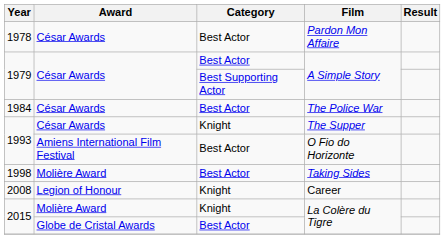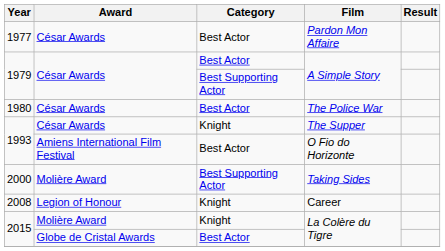Pardon Mon Affaire | Year: 1978 -> 1977
The Police War | Year: 1984 -> 1980
Taking Sides | Year: 1998 -> 2000
Taking Sides | Category: Best Actor -> Best Supporting Actor
